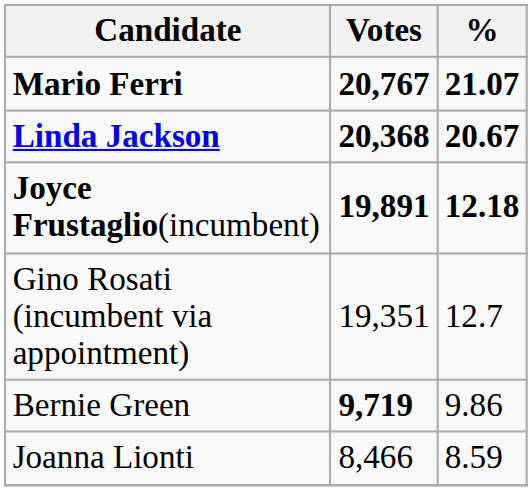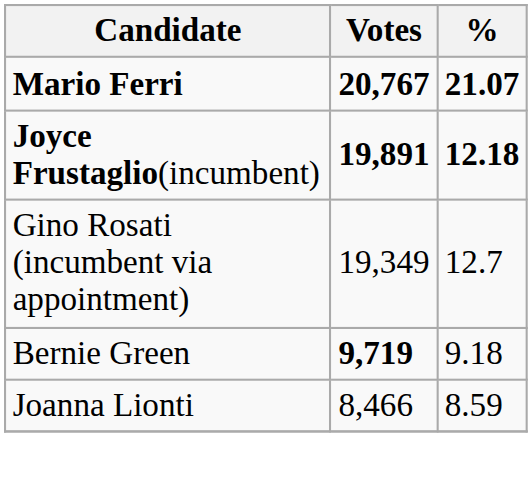- row: Linda Jackson | 20,368 | 20.67
Gino Rosati (incumbent via appointment) | Votes: 19,351 -> 19,349
Bernie Green | %: 9.86 -> 9.18
